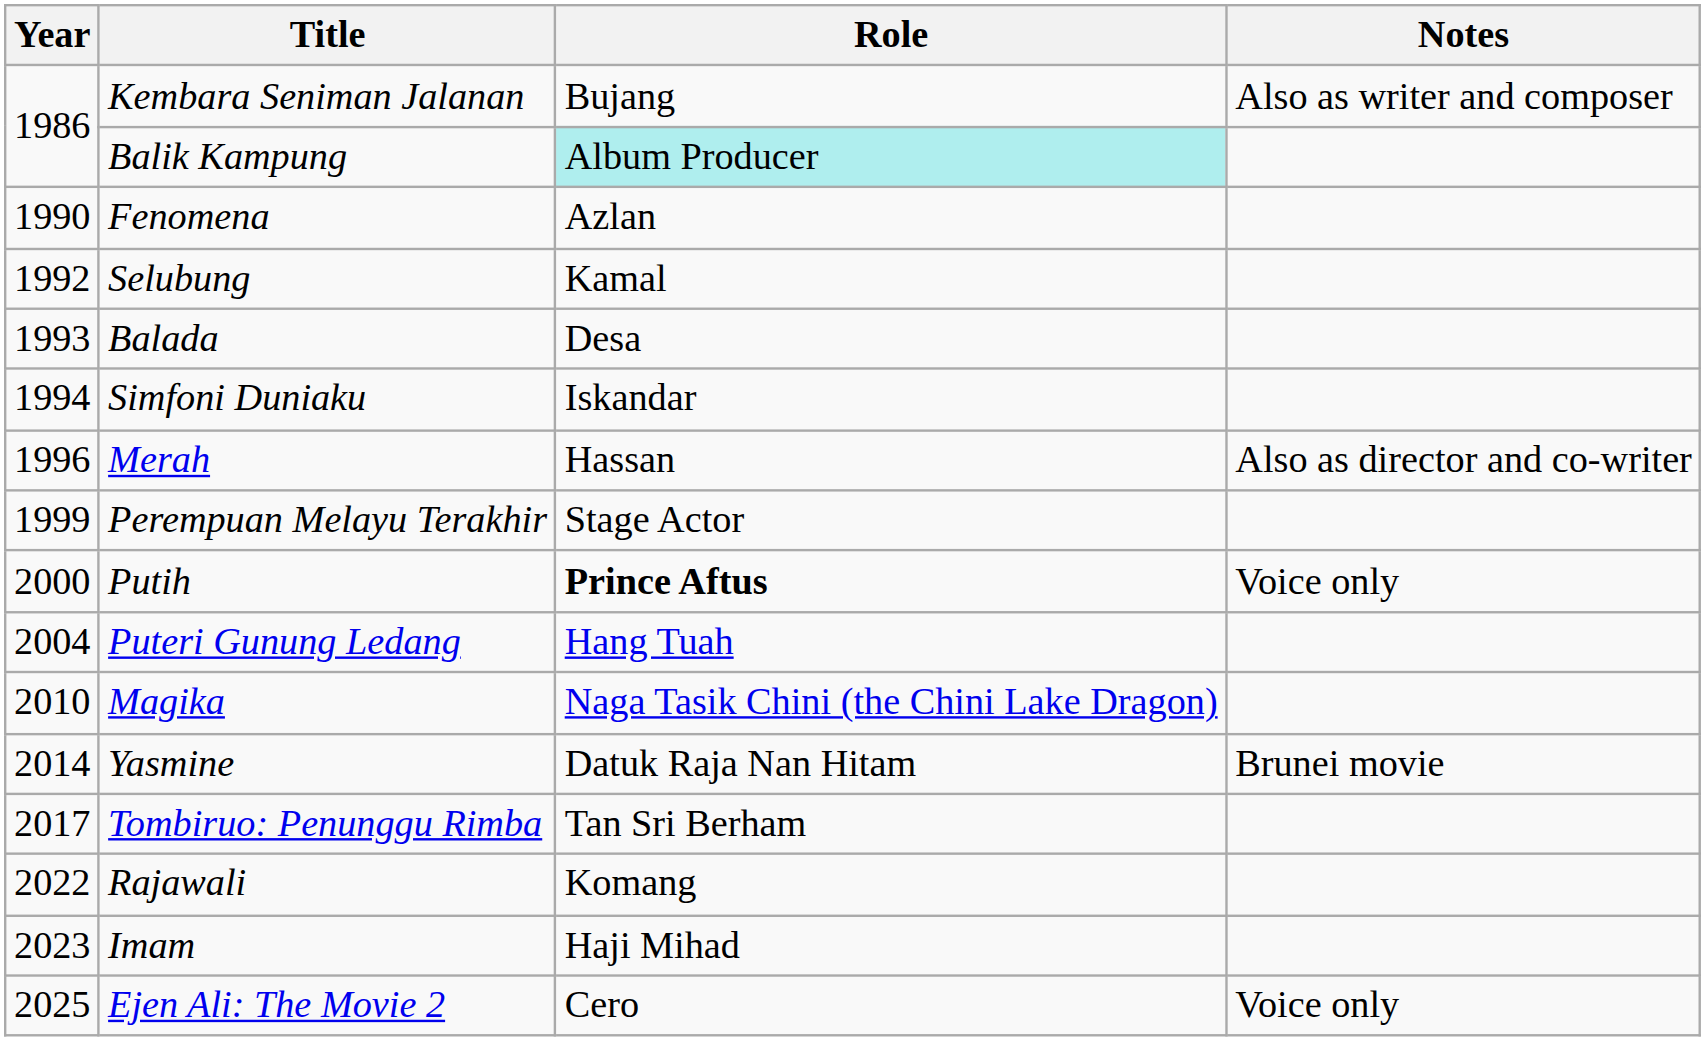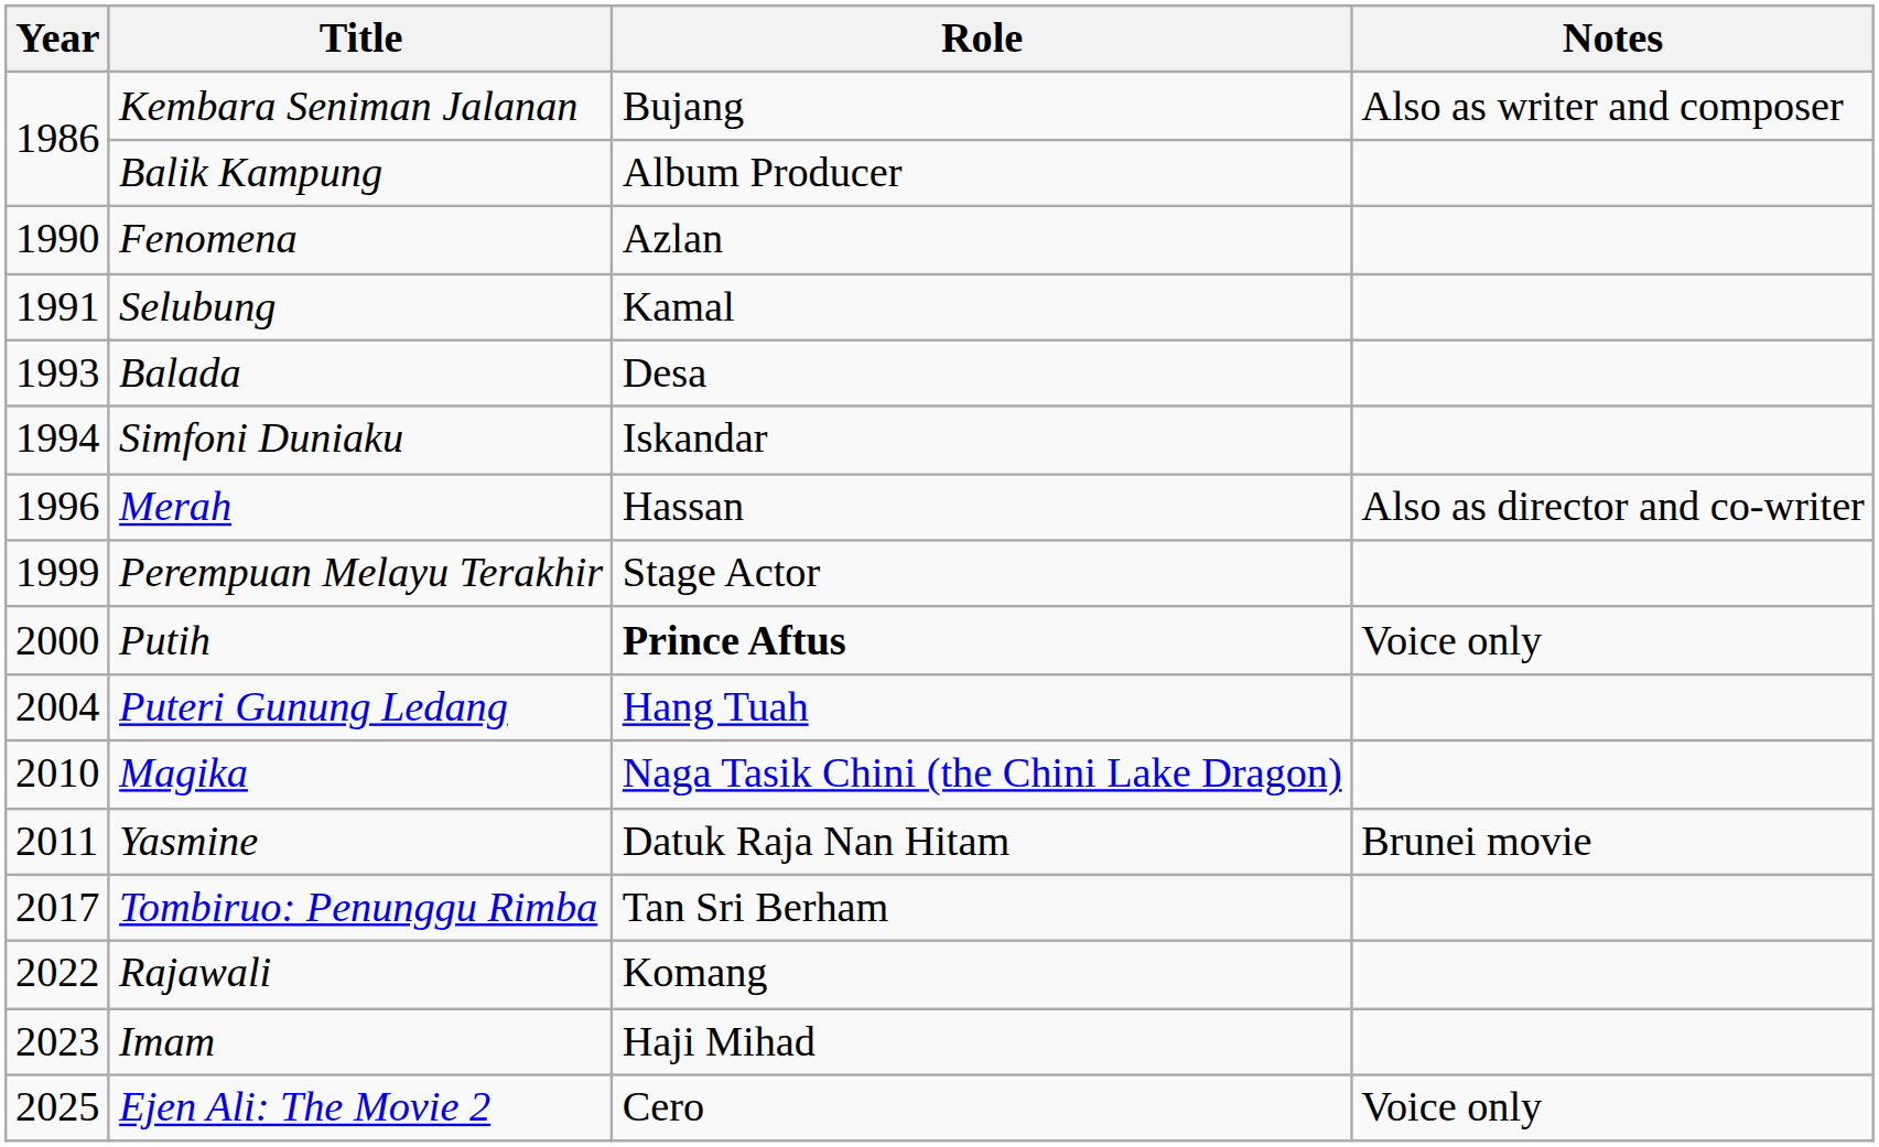Balik Kampung | Role: paleturquoise background -> no background
Selubung | Year: 1992 -> 1991
Yasmine | Year: 2014 -> 2011
